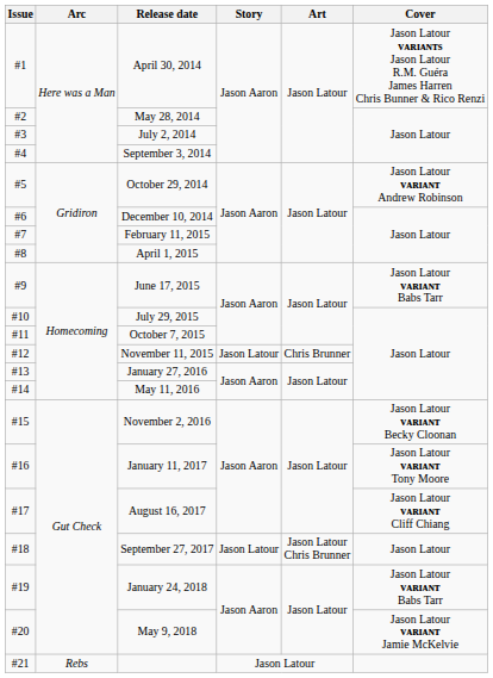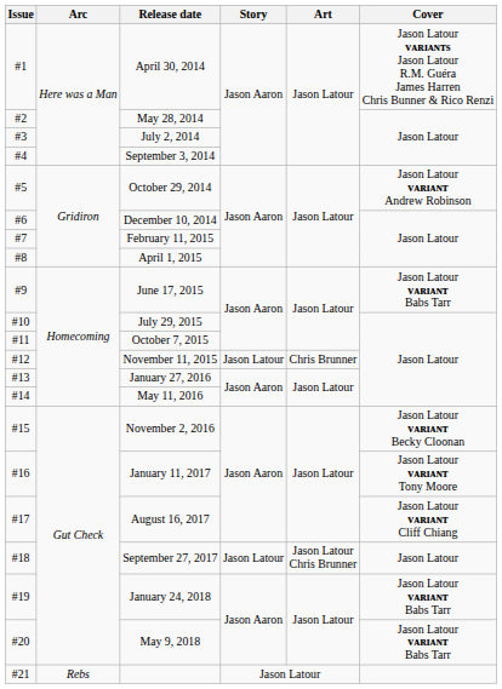May 9, 2018 | Cover: Jason Latour ᴠᴀʀɪᴀɴᴛ Jamie McKelvie -> Jason Latour ᴠᴀʀɪᴀɴᴛ Babs Tarr
